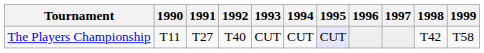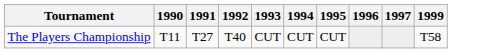- column: 1998 | T42
The Players Championship | 1995: lavender background -> no background
